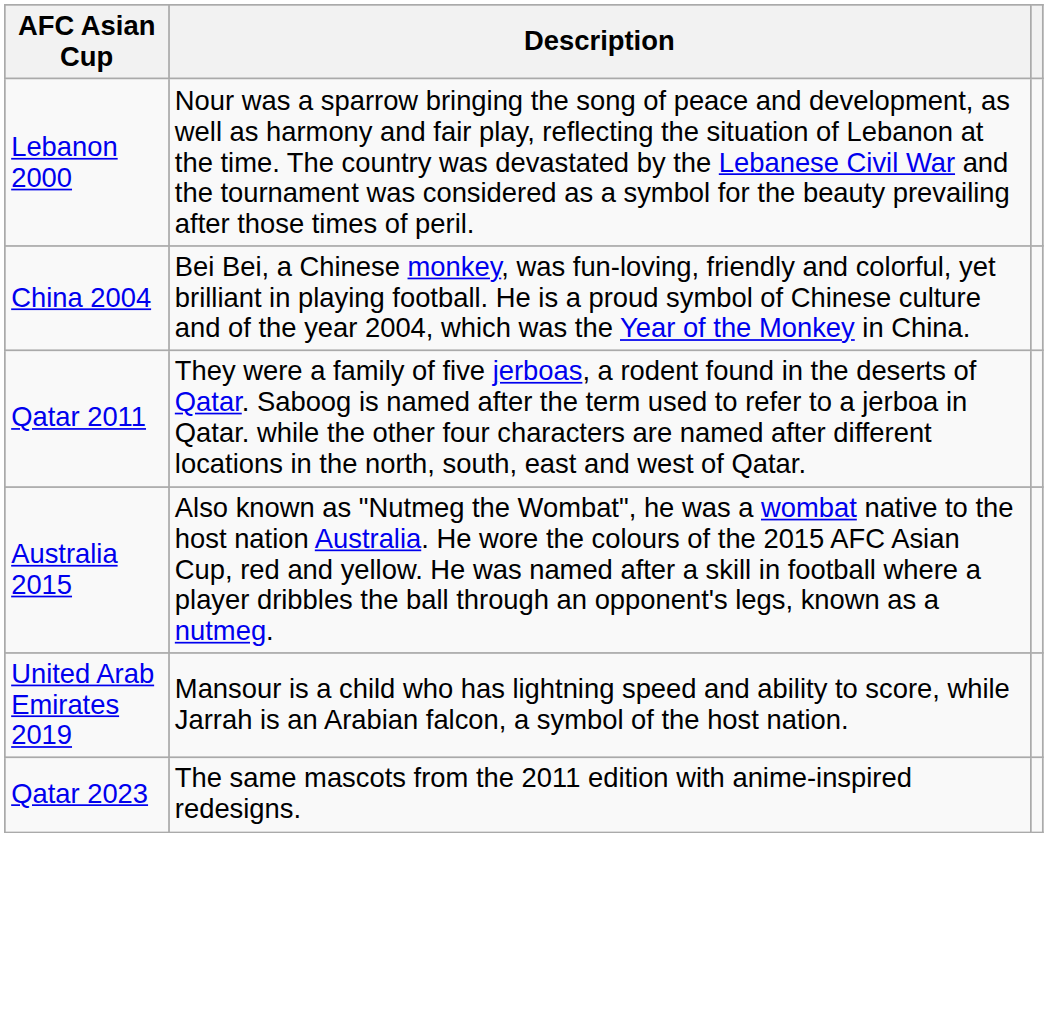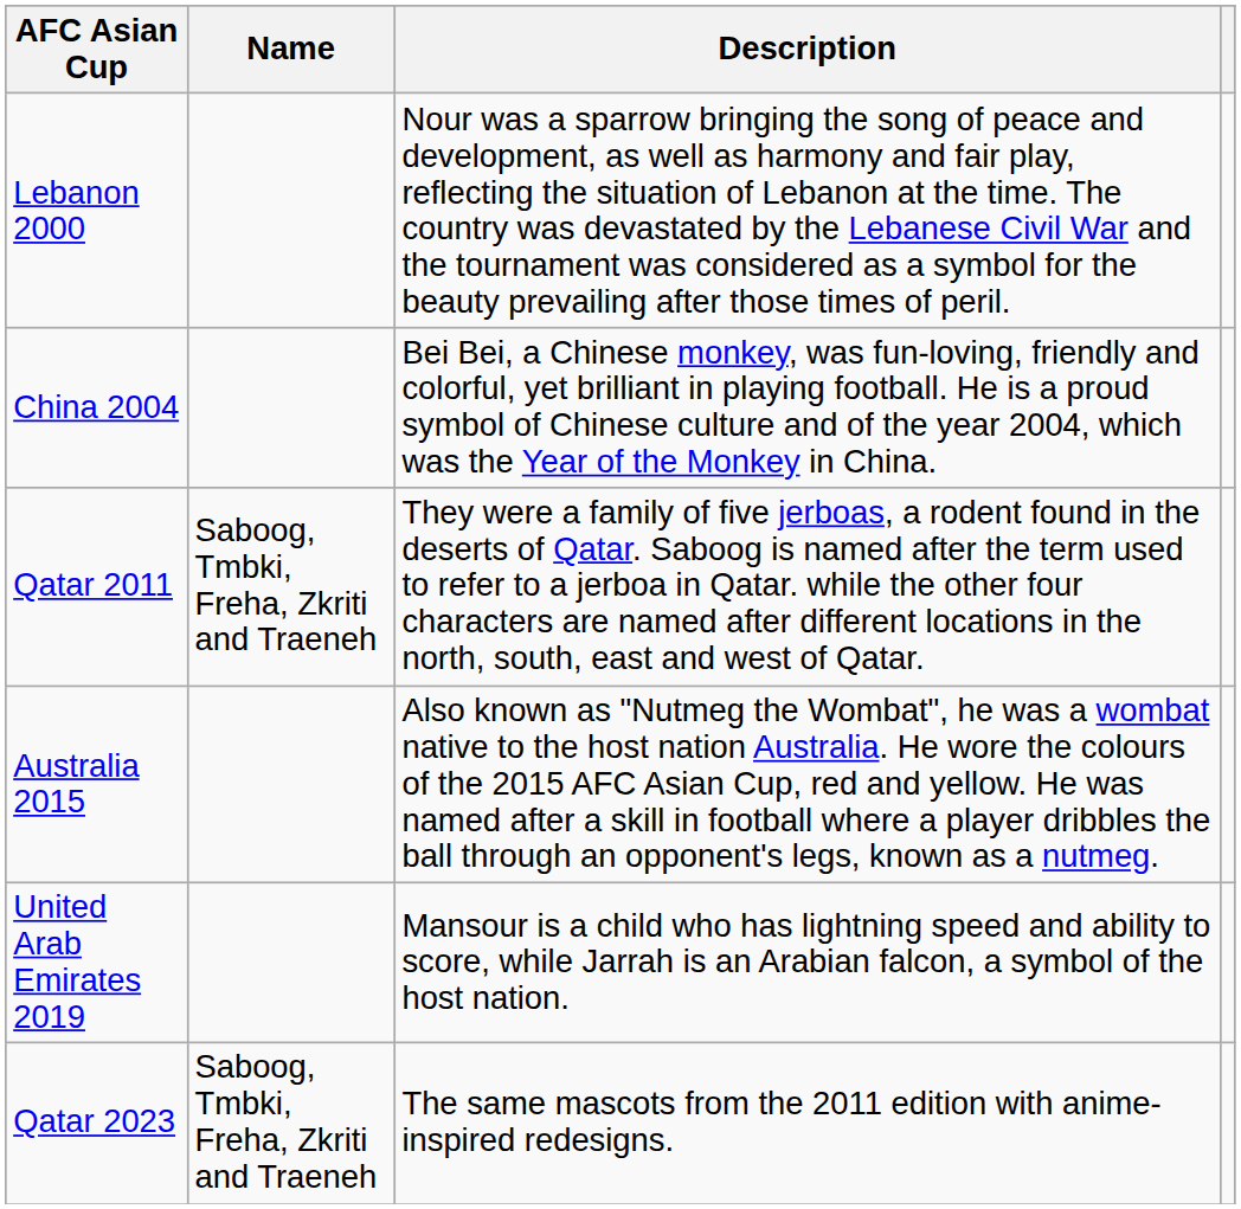+ column: Name | Saboog, Tmbki, Freha, Zkriti and Traeneh | Saboog, Tmbki, Freha, Zkriti and Traeneh
